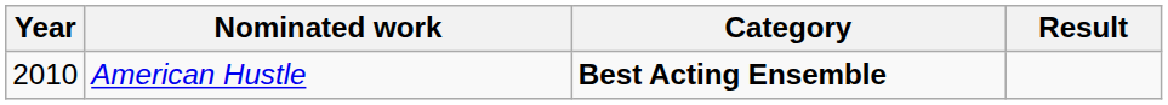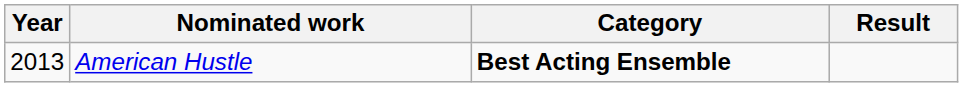American Hustle | Year: 2010 -> 2013
